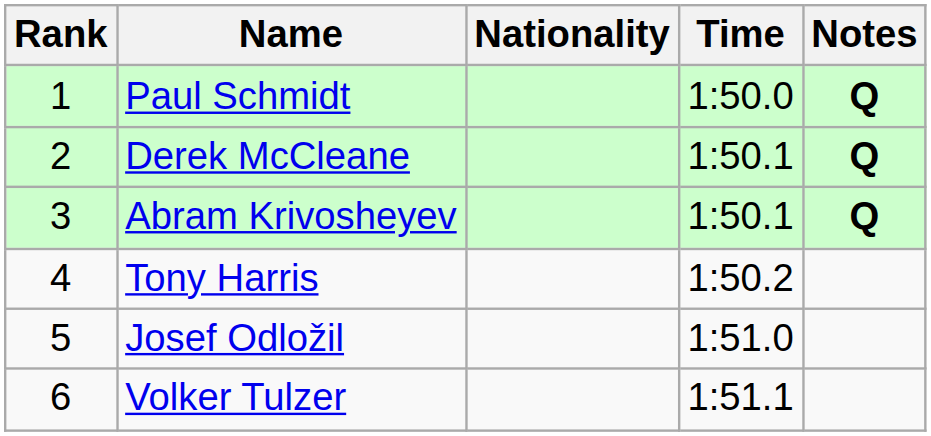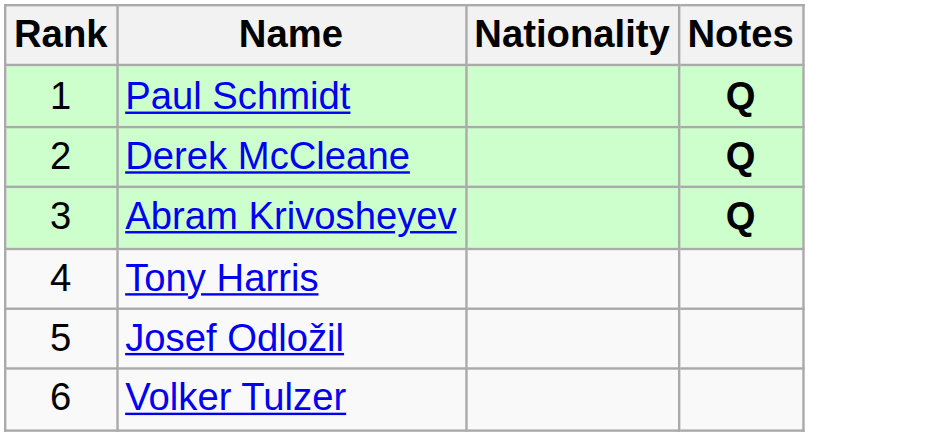- column: Time | 1:50.0 | 1:50.1 | 1:50.1 | 1:50.2 | 1:51.0 | 1:51.1
